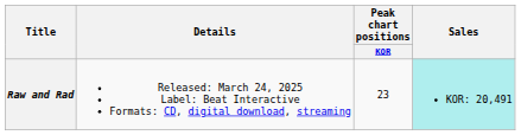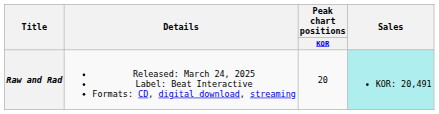Raw and Rad | Peak chart positions / KOR: 23 -> 20
